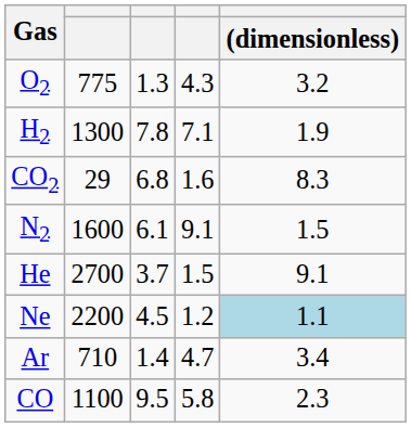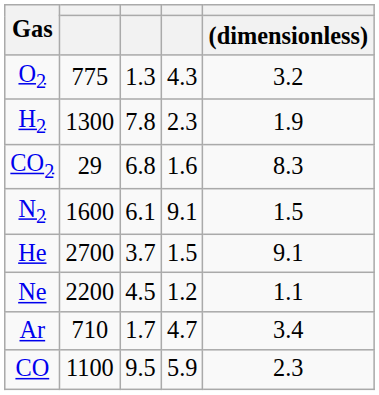H2 | column 4: 7.1 -> 2.3
Ne | (dimensionless): lightblue background -> no background
Ar | column 3: 1.4 -> 1.7
CO | column 4: 5.8 -> 5.9
